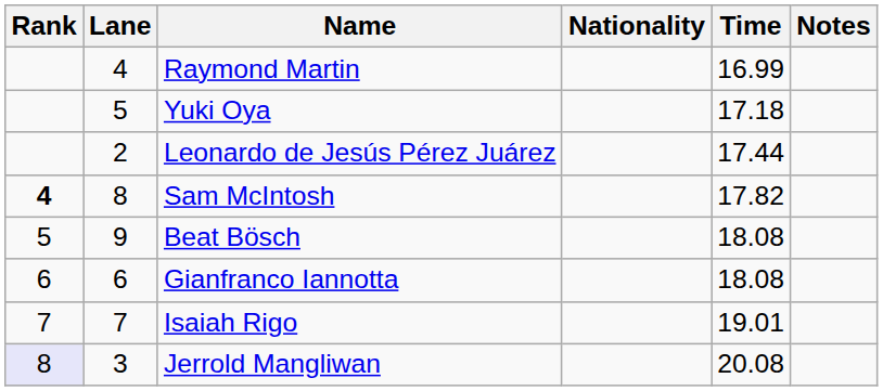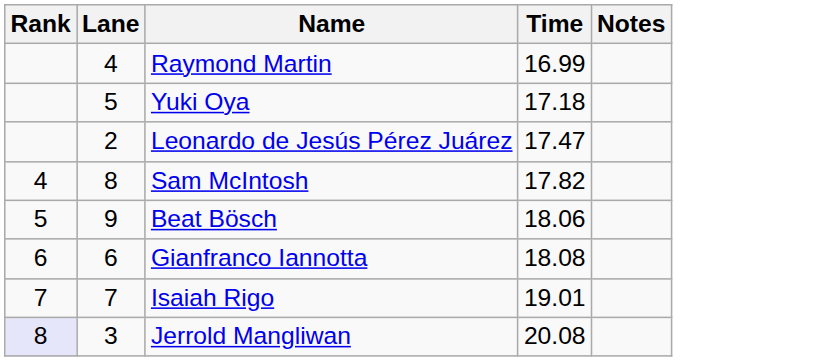- column: Nationality
Leonardo de Jesús Pérez Juárez | Time: 17.44 -> 17.47
Sam McIntosh | Rank: bold -> normal
Beat Bösch | Time: 18.08 -> 18.06
